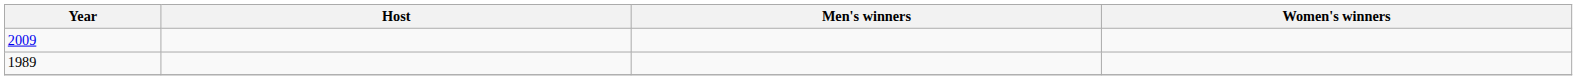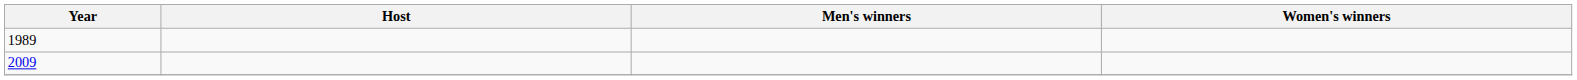rows swapped: 1989 <-> 2009
